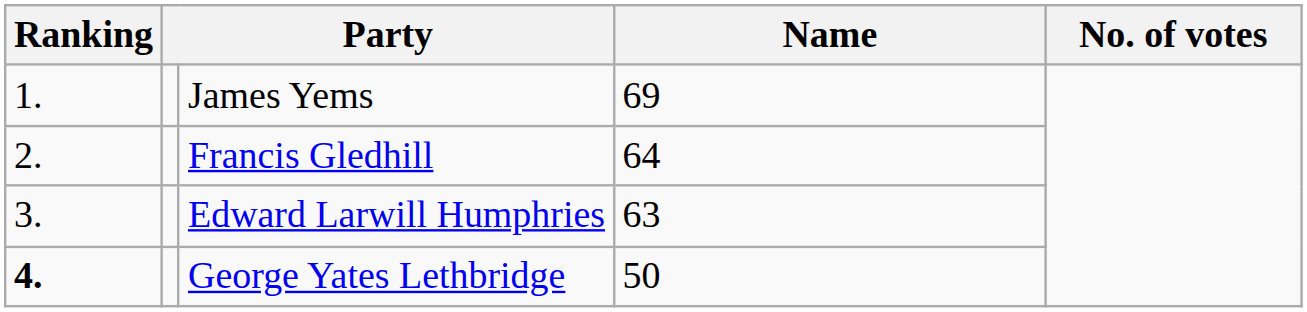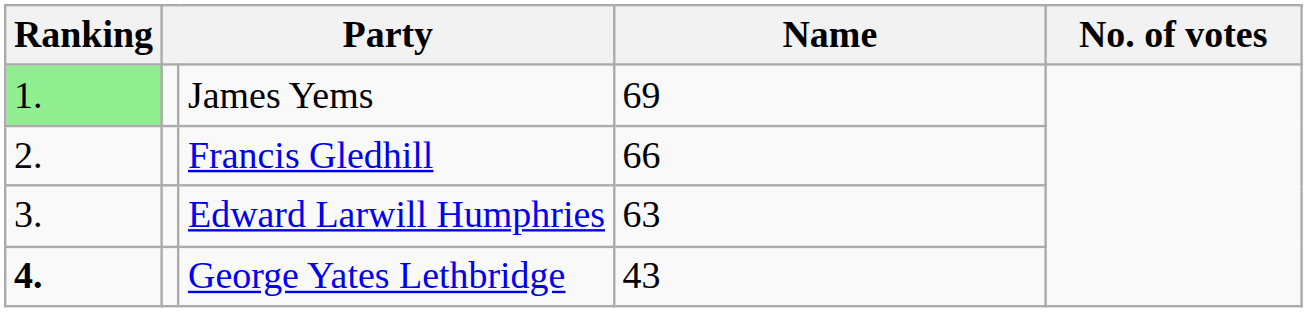James Yems | Ranking: no background -> lightgreen background
Francis Gledhill | Name: 64 -> 66
George Yates Lethbridge | Name: 50 -> 43
